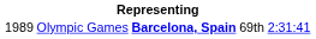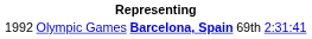Olympic Games | column 1: 1989 -> 1992
